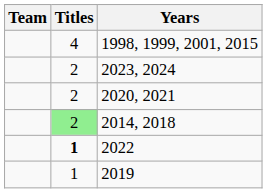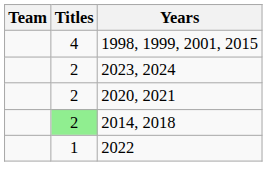2022 | Titles: bold -> normal
- row: 1 | 2019
